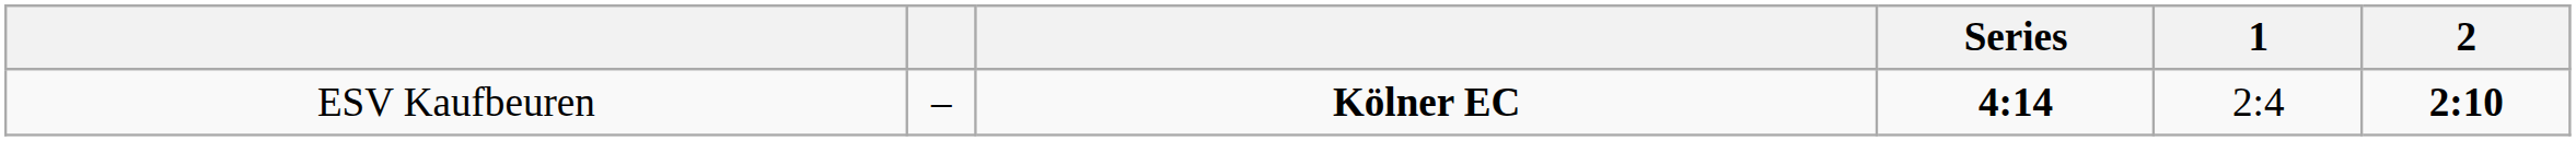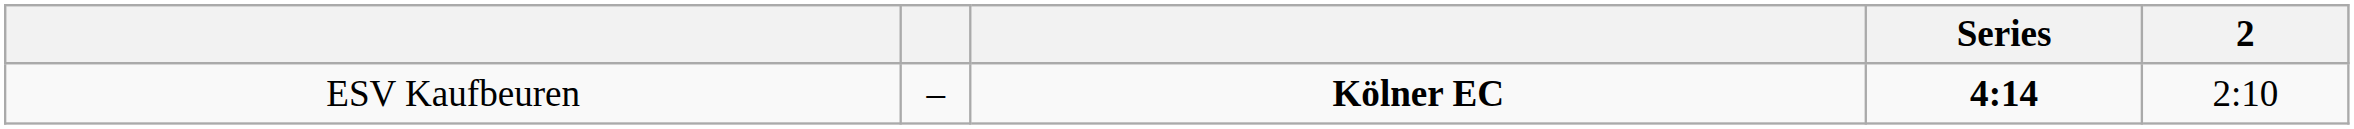- column: 1 | 2:4
ESV Kaufbeuren | 2: bold -> normal
